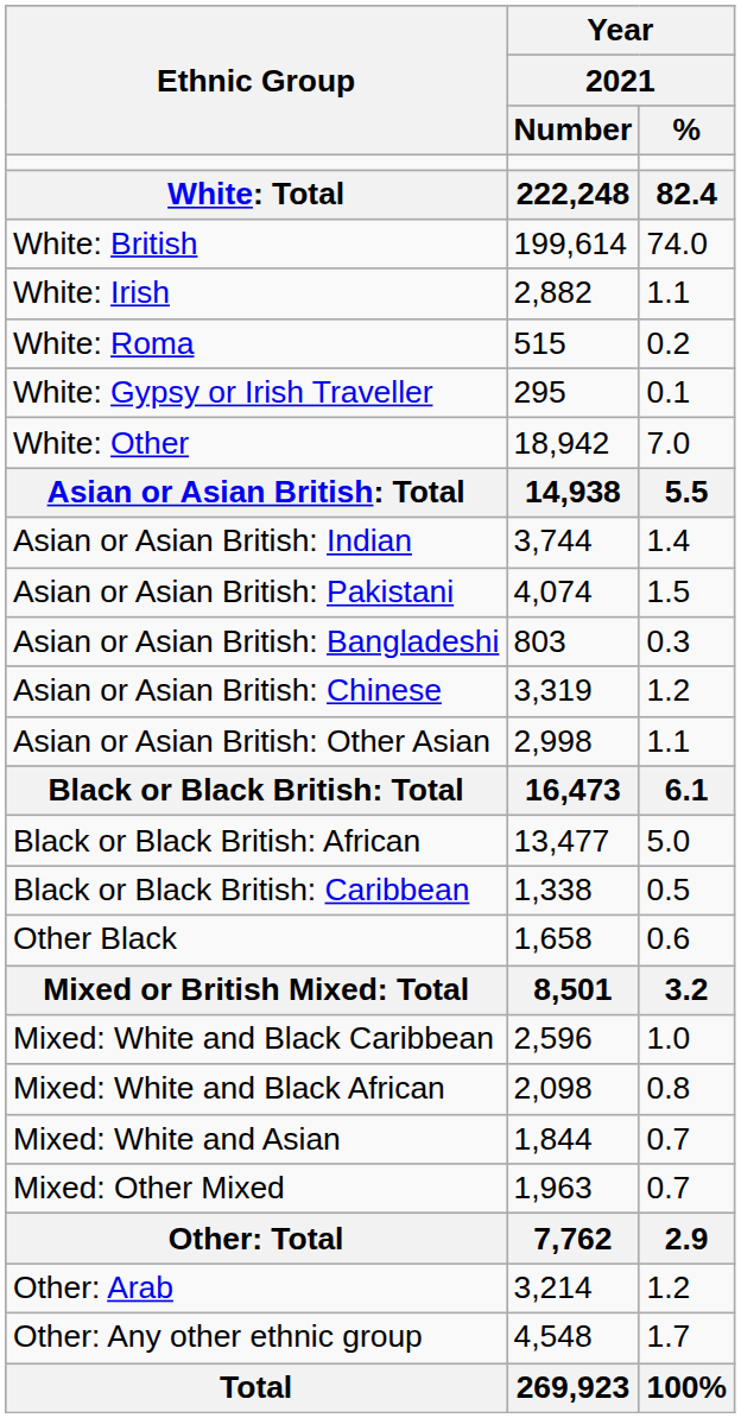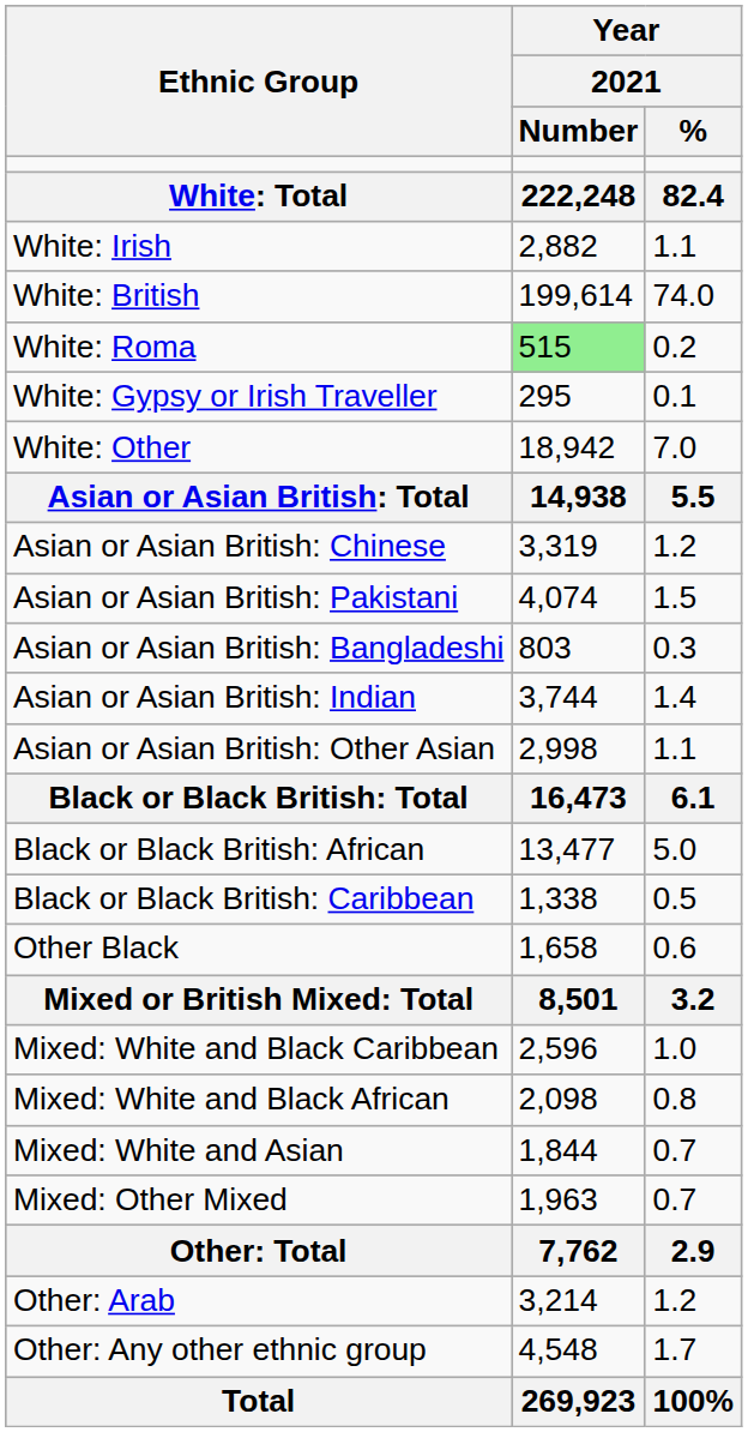rows swapped: White: British <-> White: Irish
White: Roma | Year / 2021 / Number: no background -> lightgreen background
rows swapped: Asian or Asian British: Indian <-> Asian or Asian British: Chinese
